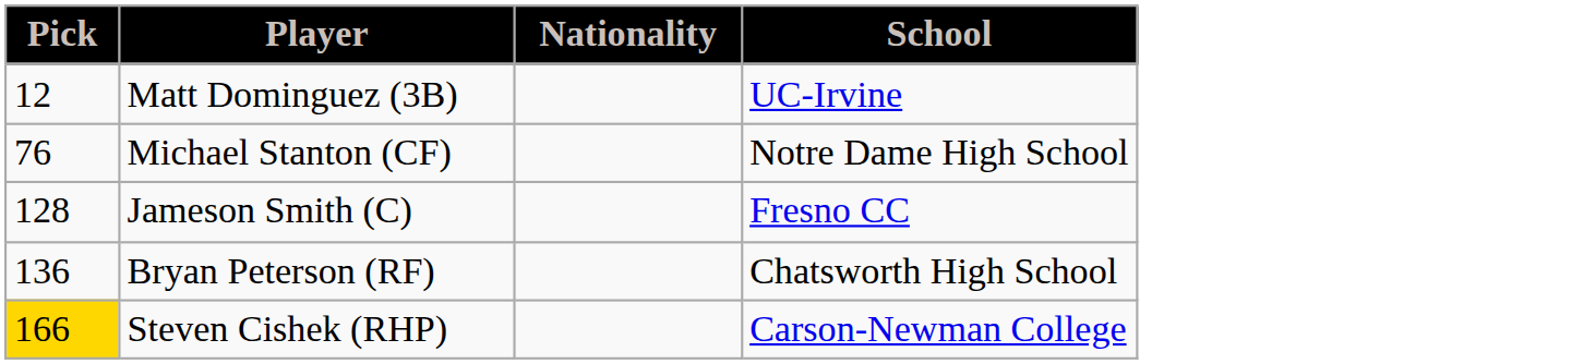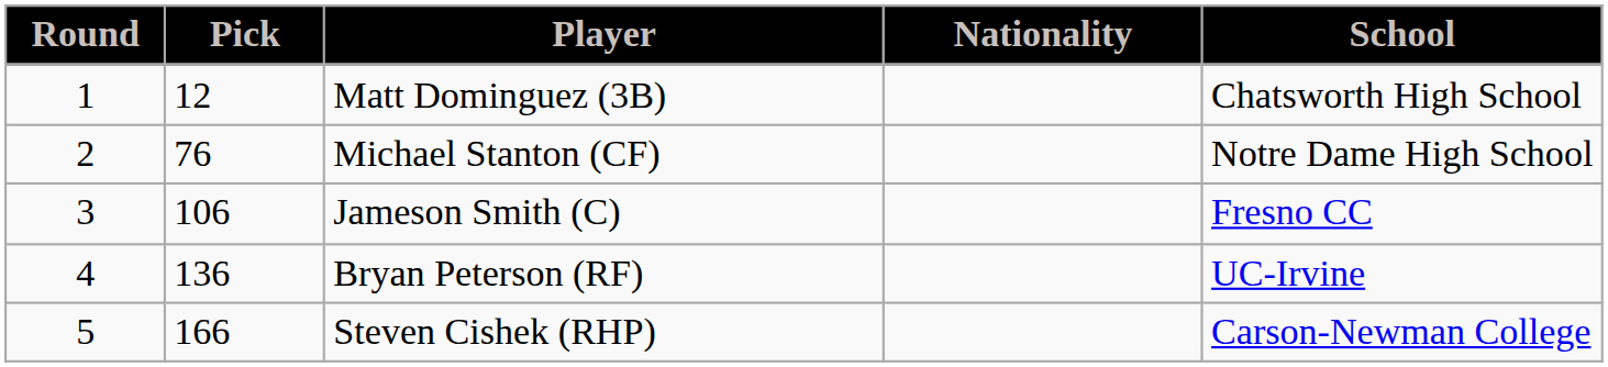+ column: Round | 1 | 2 | 3 | 4 | 5
Matt Dominguez (3B) | School: UC-Irvine -> Chatsworth High School
Jameson Smith (C) | Pick: 128 -> 106
Bryan Peterson (RF) | School: Chatsworth High School -> UC-Irvine
Steven Cishek (RHP) | Pick: gold background -> no background
